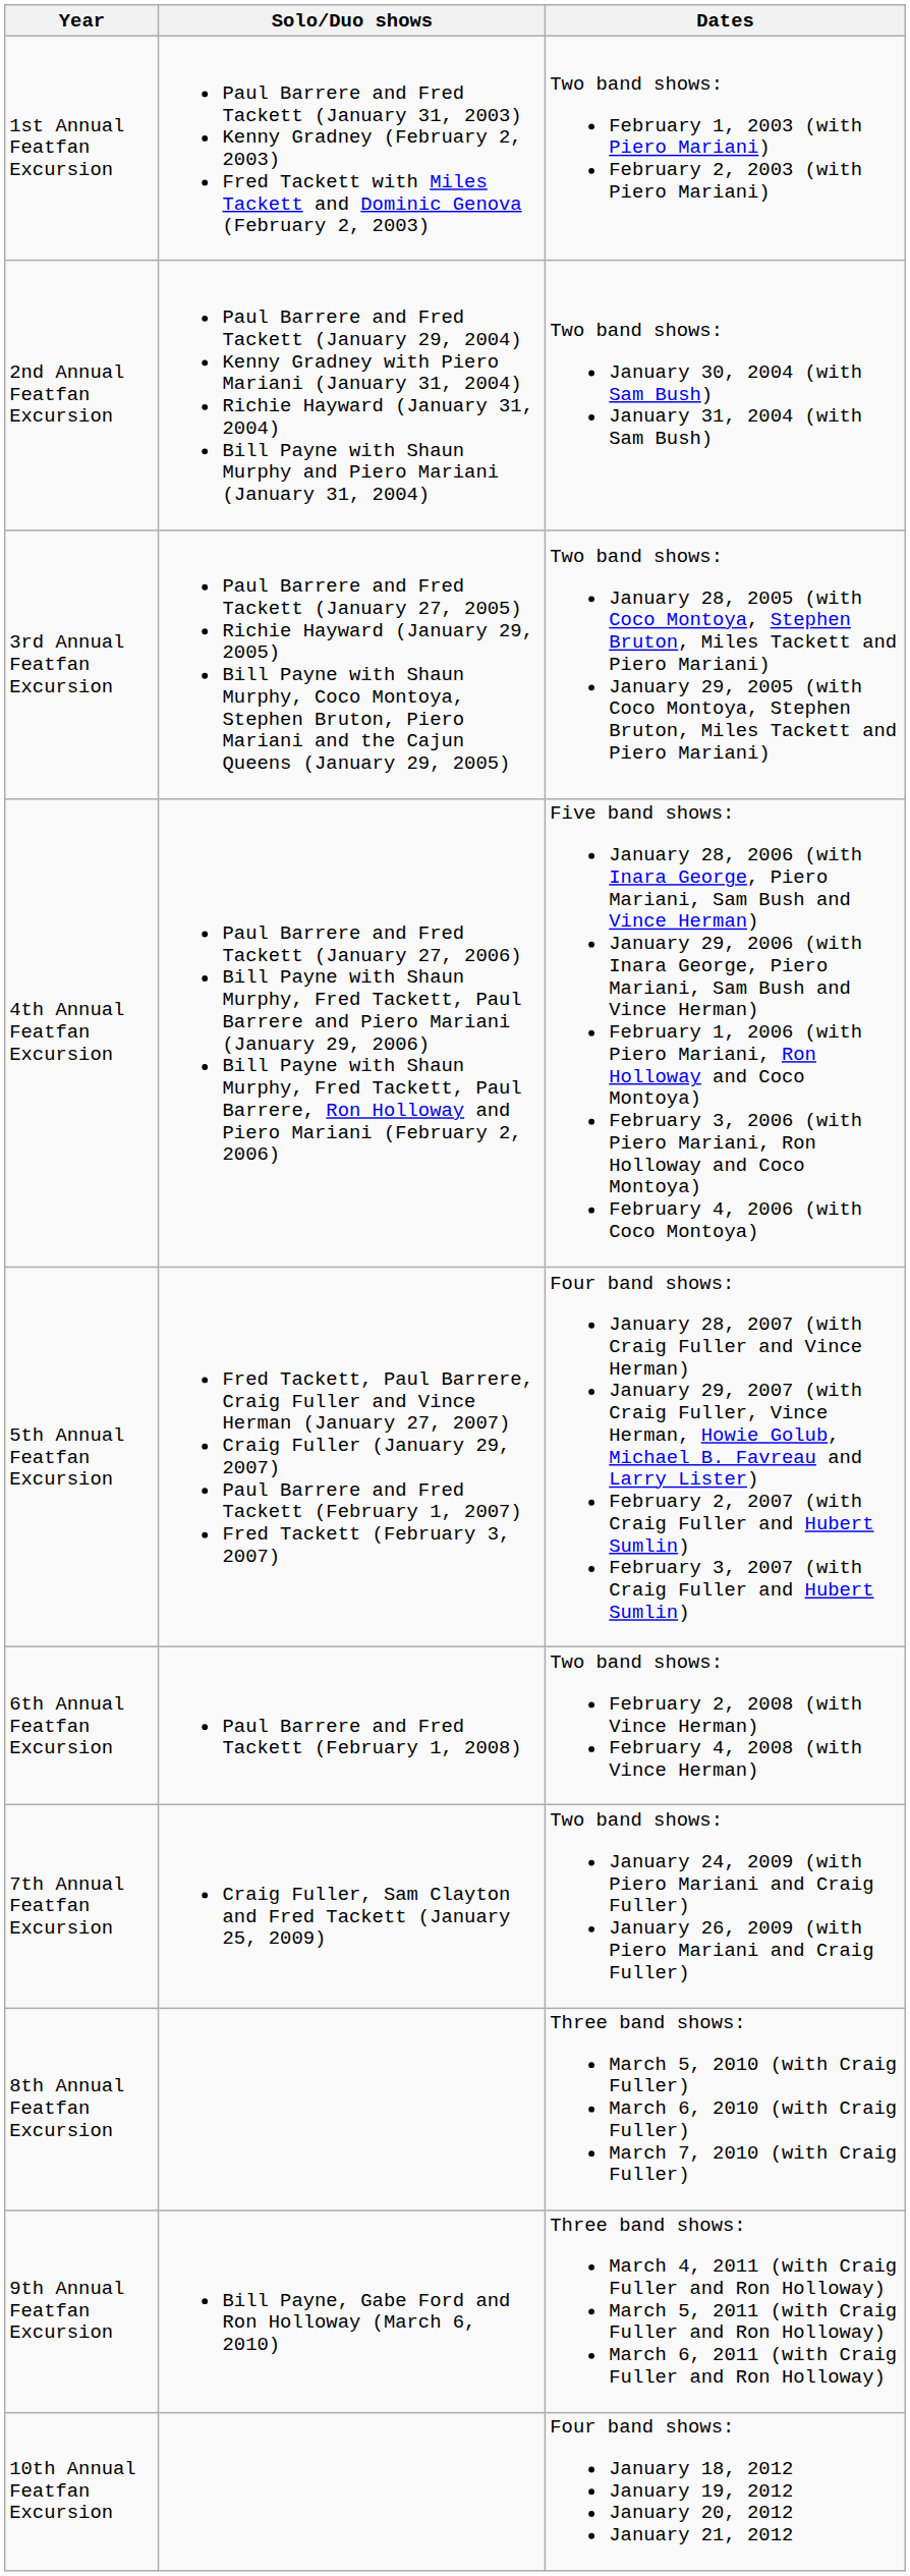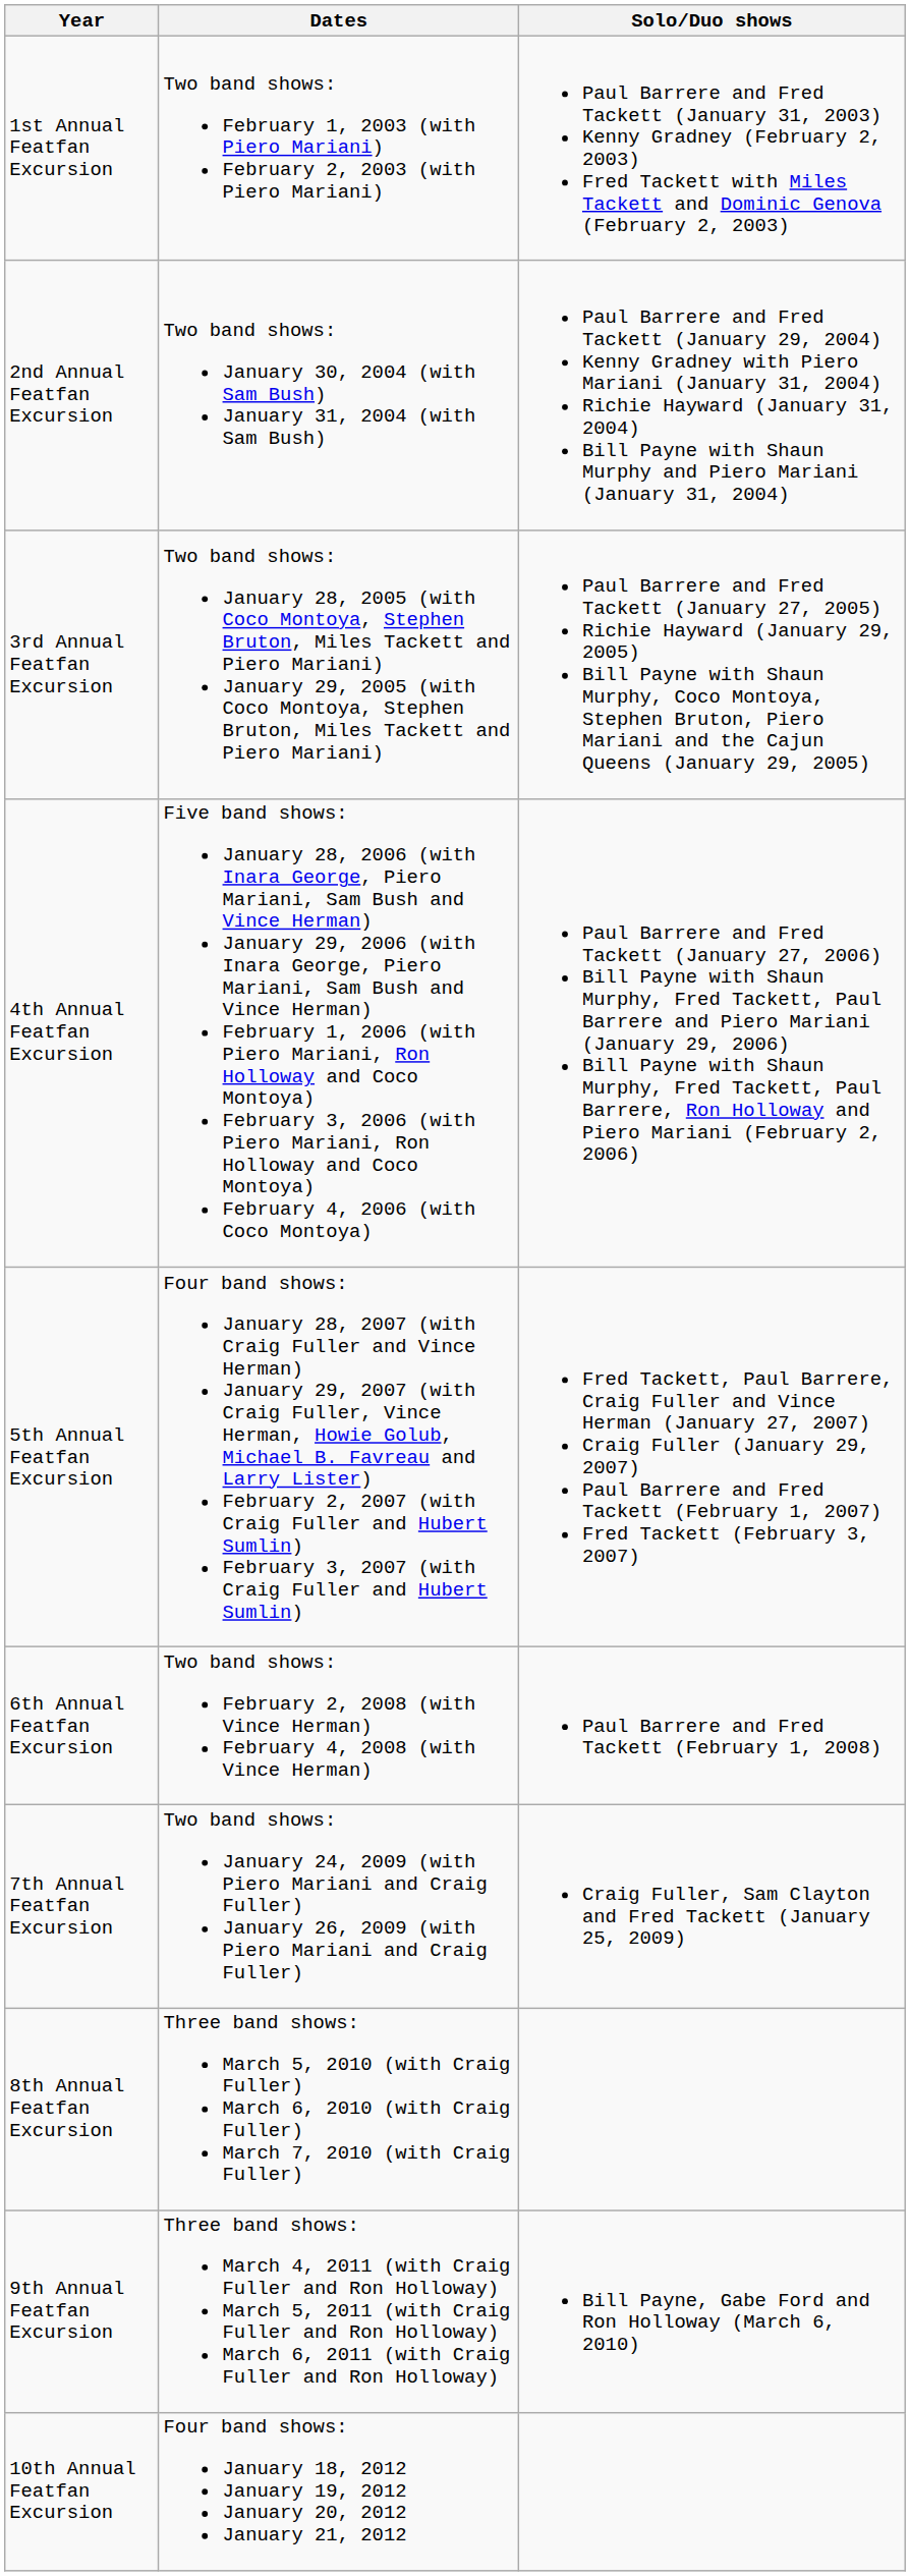columns swapped: Dates <-> Solo/Duo shows
